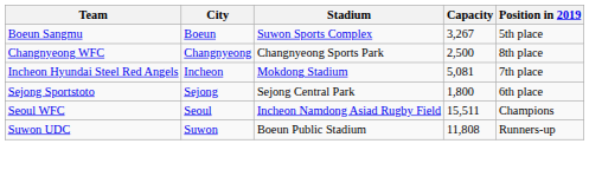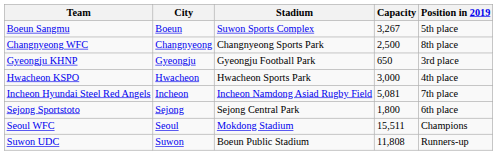+ row: Gyeongju KHNP | Gyeongju | Gyeongju Football Park | 650 | 3rd place
+ row: Hwacheon KSPO | Hwacheon | Hwacheon Sports Park | 3,000 | 4th place
Incheon Hyundai Steel Red Angels | Stadium: Mokdong Stadium -> Incheon Namdong Asiad Rugby Field
Seoul WFC | Stadium: Incheon Namdong Asiad Rugby Field -> Mokdong Stadium
